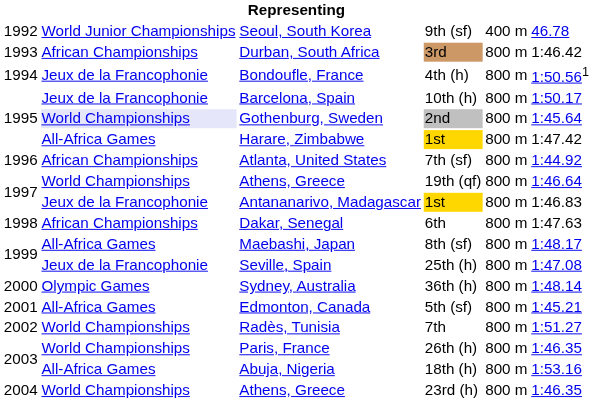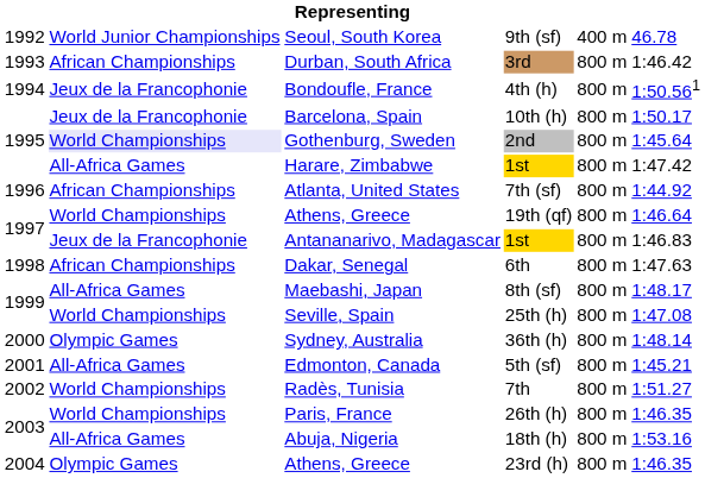Seville, Spain | column 2: Jeux de la Francophonie -> World Championships
Athens, Greece / 23rd (h) | column 2: World Championships -> Olympic Games
